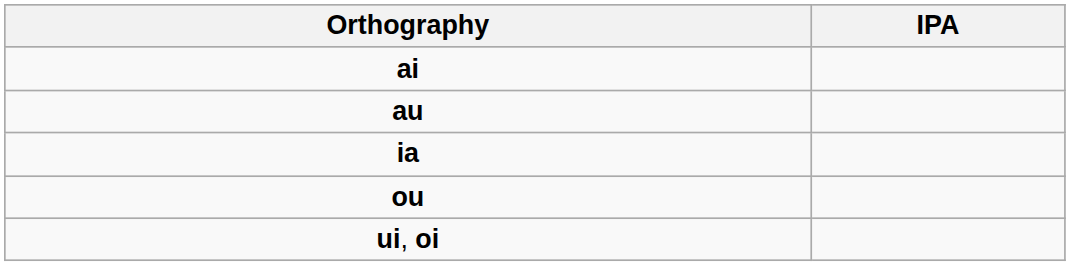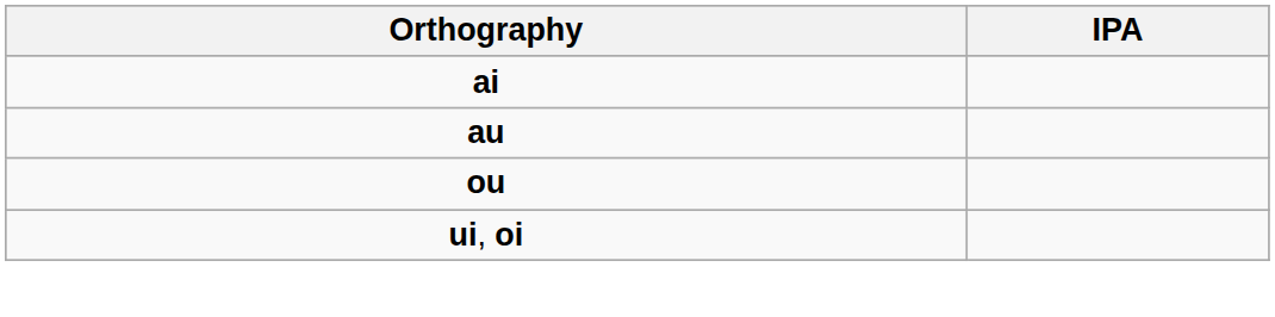- row: ia
